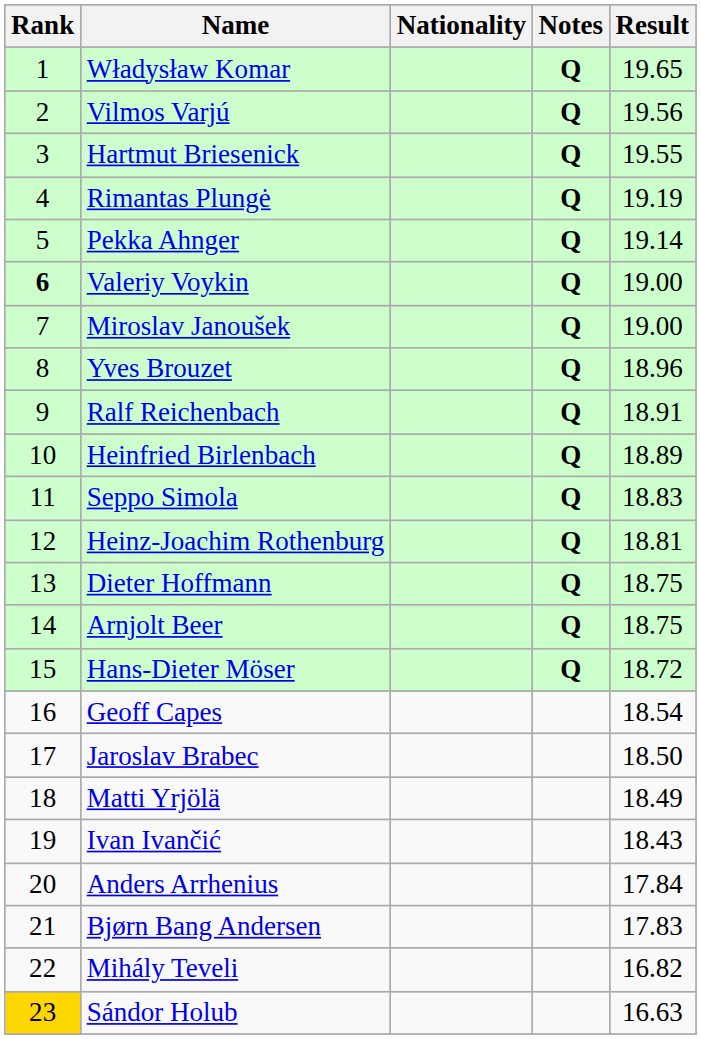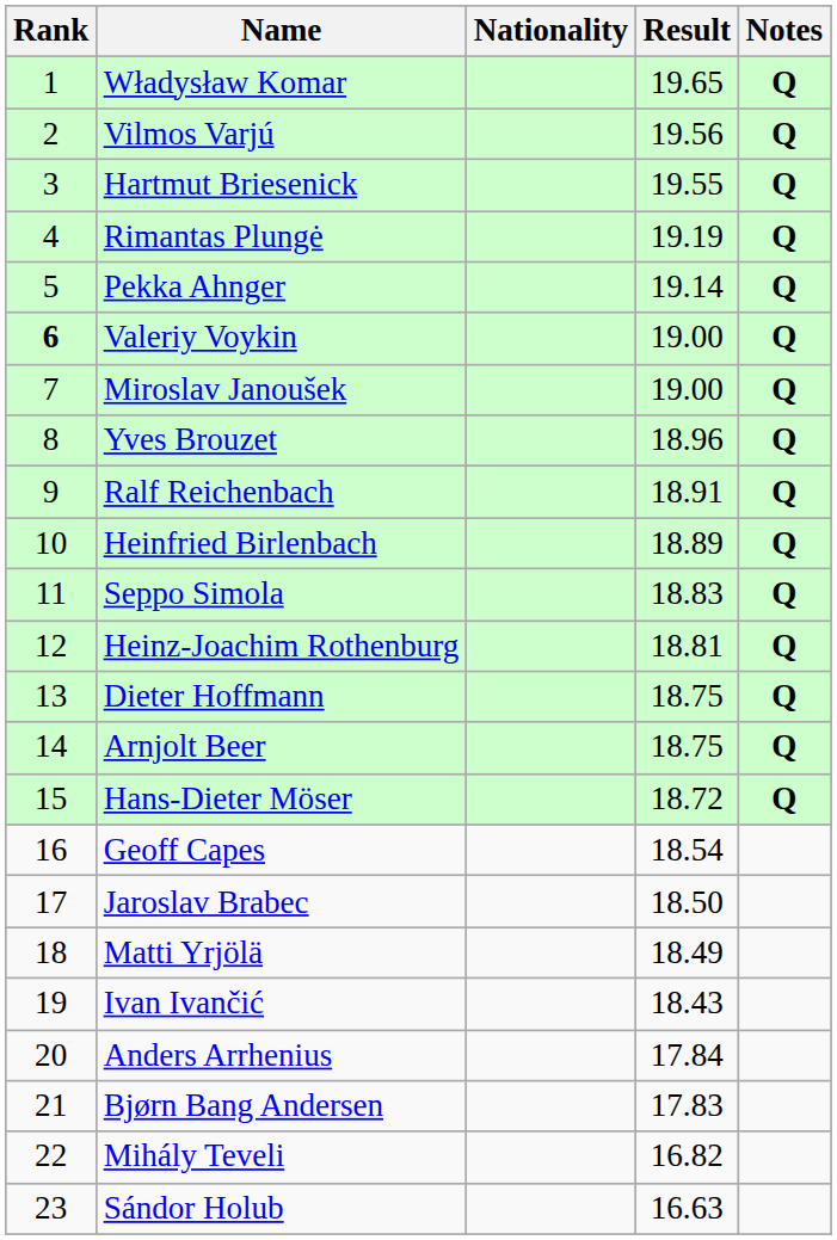columns swapped: Result <-> Notes
Sándor Holub | Rank: gold background -> no background
